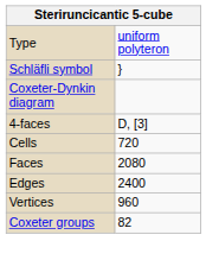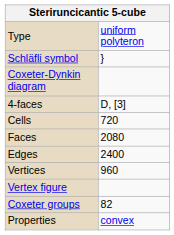+ row: Vertex figure
+ row: Properties | convex
